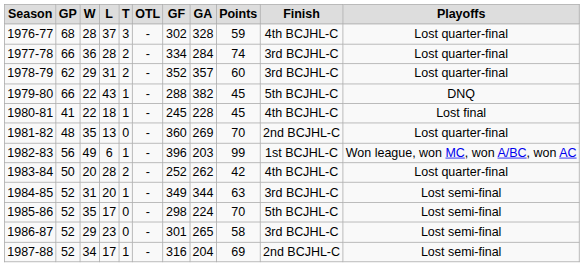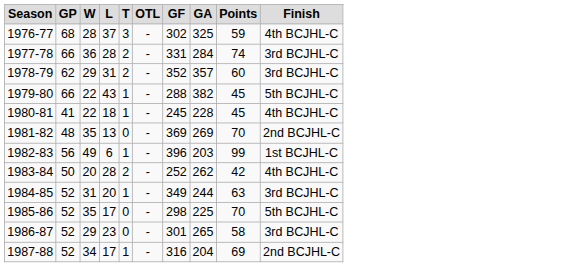- column: Playoffs | Lost quarter-final | Lost quarter-final | Lost quarter-final | DNQ | Lost final | Lost quarter-final | Won league, won MC, won A/BC, won AC | Lost quarter-final | Lost semi-final | Lost semi-final | Lost semi-final | Lost semi-final
1976-77 | GA: 328 -> 325
1977-78 | GF: 334 -> 331
1981-82 | GF: 360 -> 369
1984-85 | GA: 344 -> 244
1985-86 | GA: 224 -> 225
